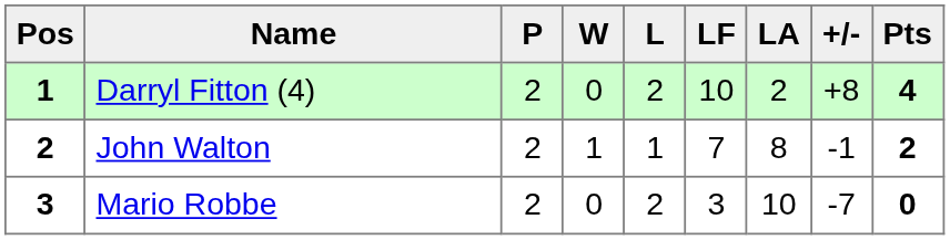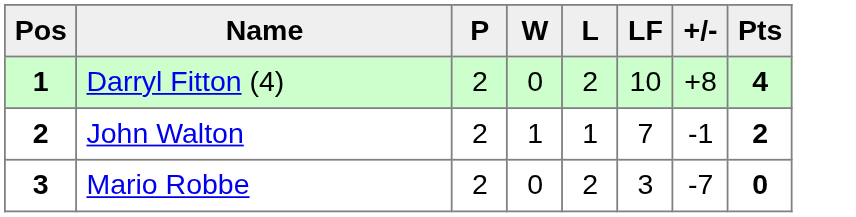- column: LA | 2 | 8 | 10
